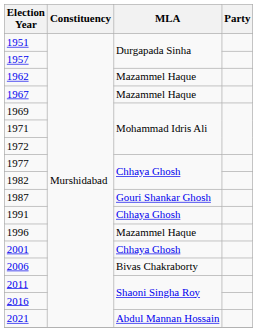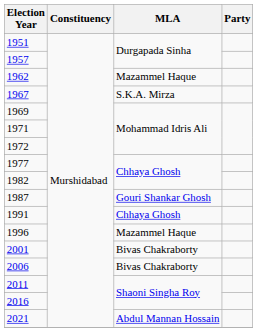1967 | MLA: Mazammel Haque -> S.K.A. Mirza
2001 | MLA: Chhaya Ghosh -> Bivas Chakraborty
